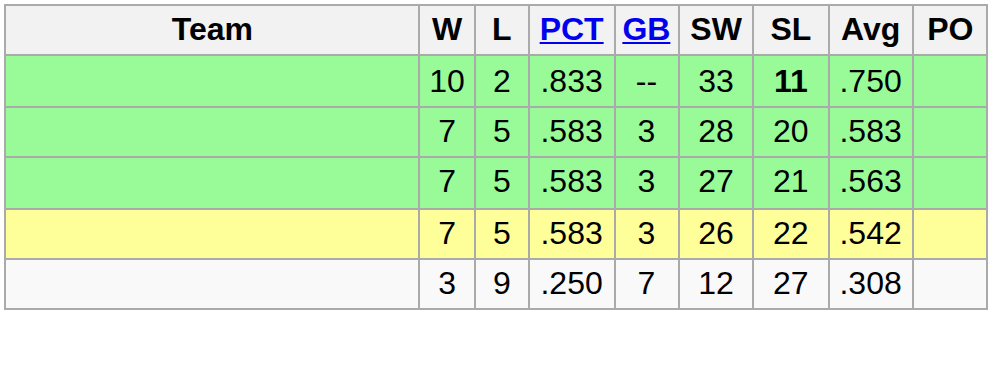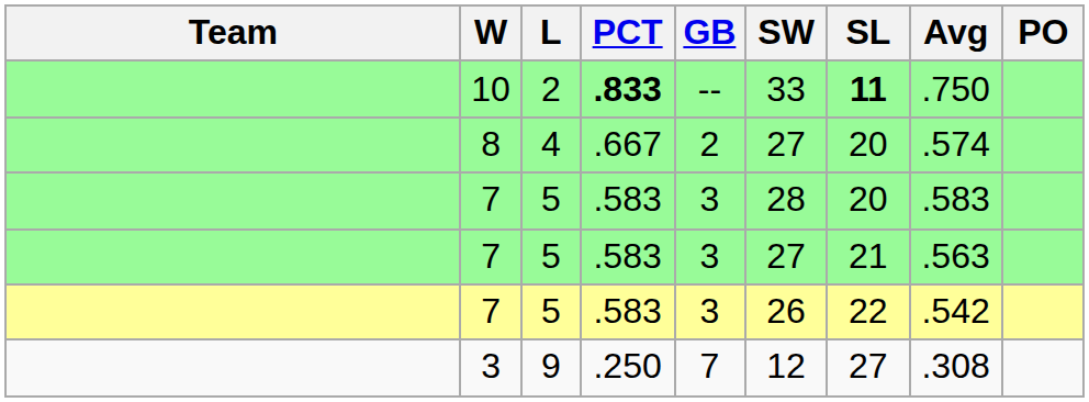10 | PCT: normal -> bold
+ row: 8 | 4 | .667 | 2 | 27 | 20 | .574
